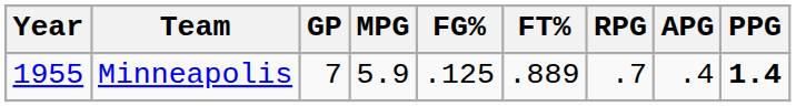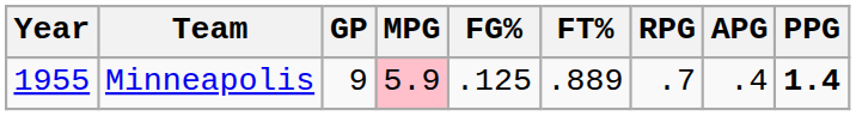Minneapolis | GP: 7 -> 9
Minneapolis | MPG: no background -> pink background
